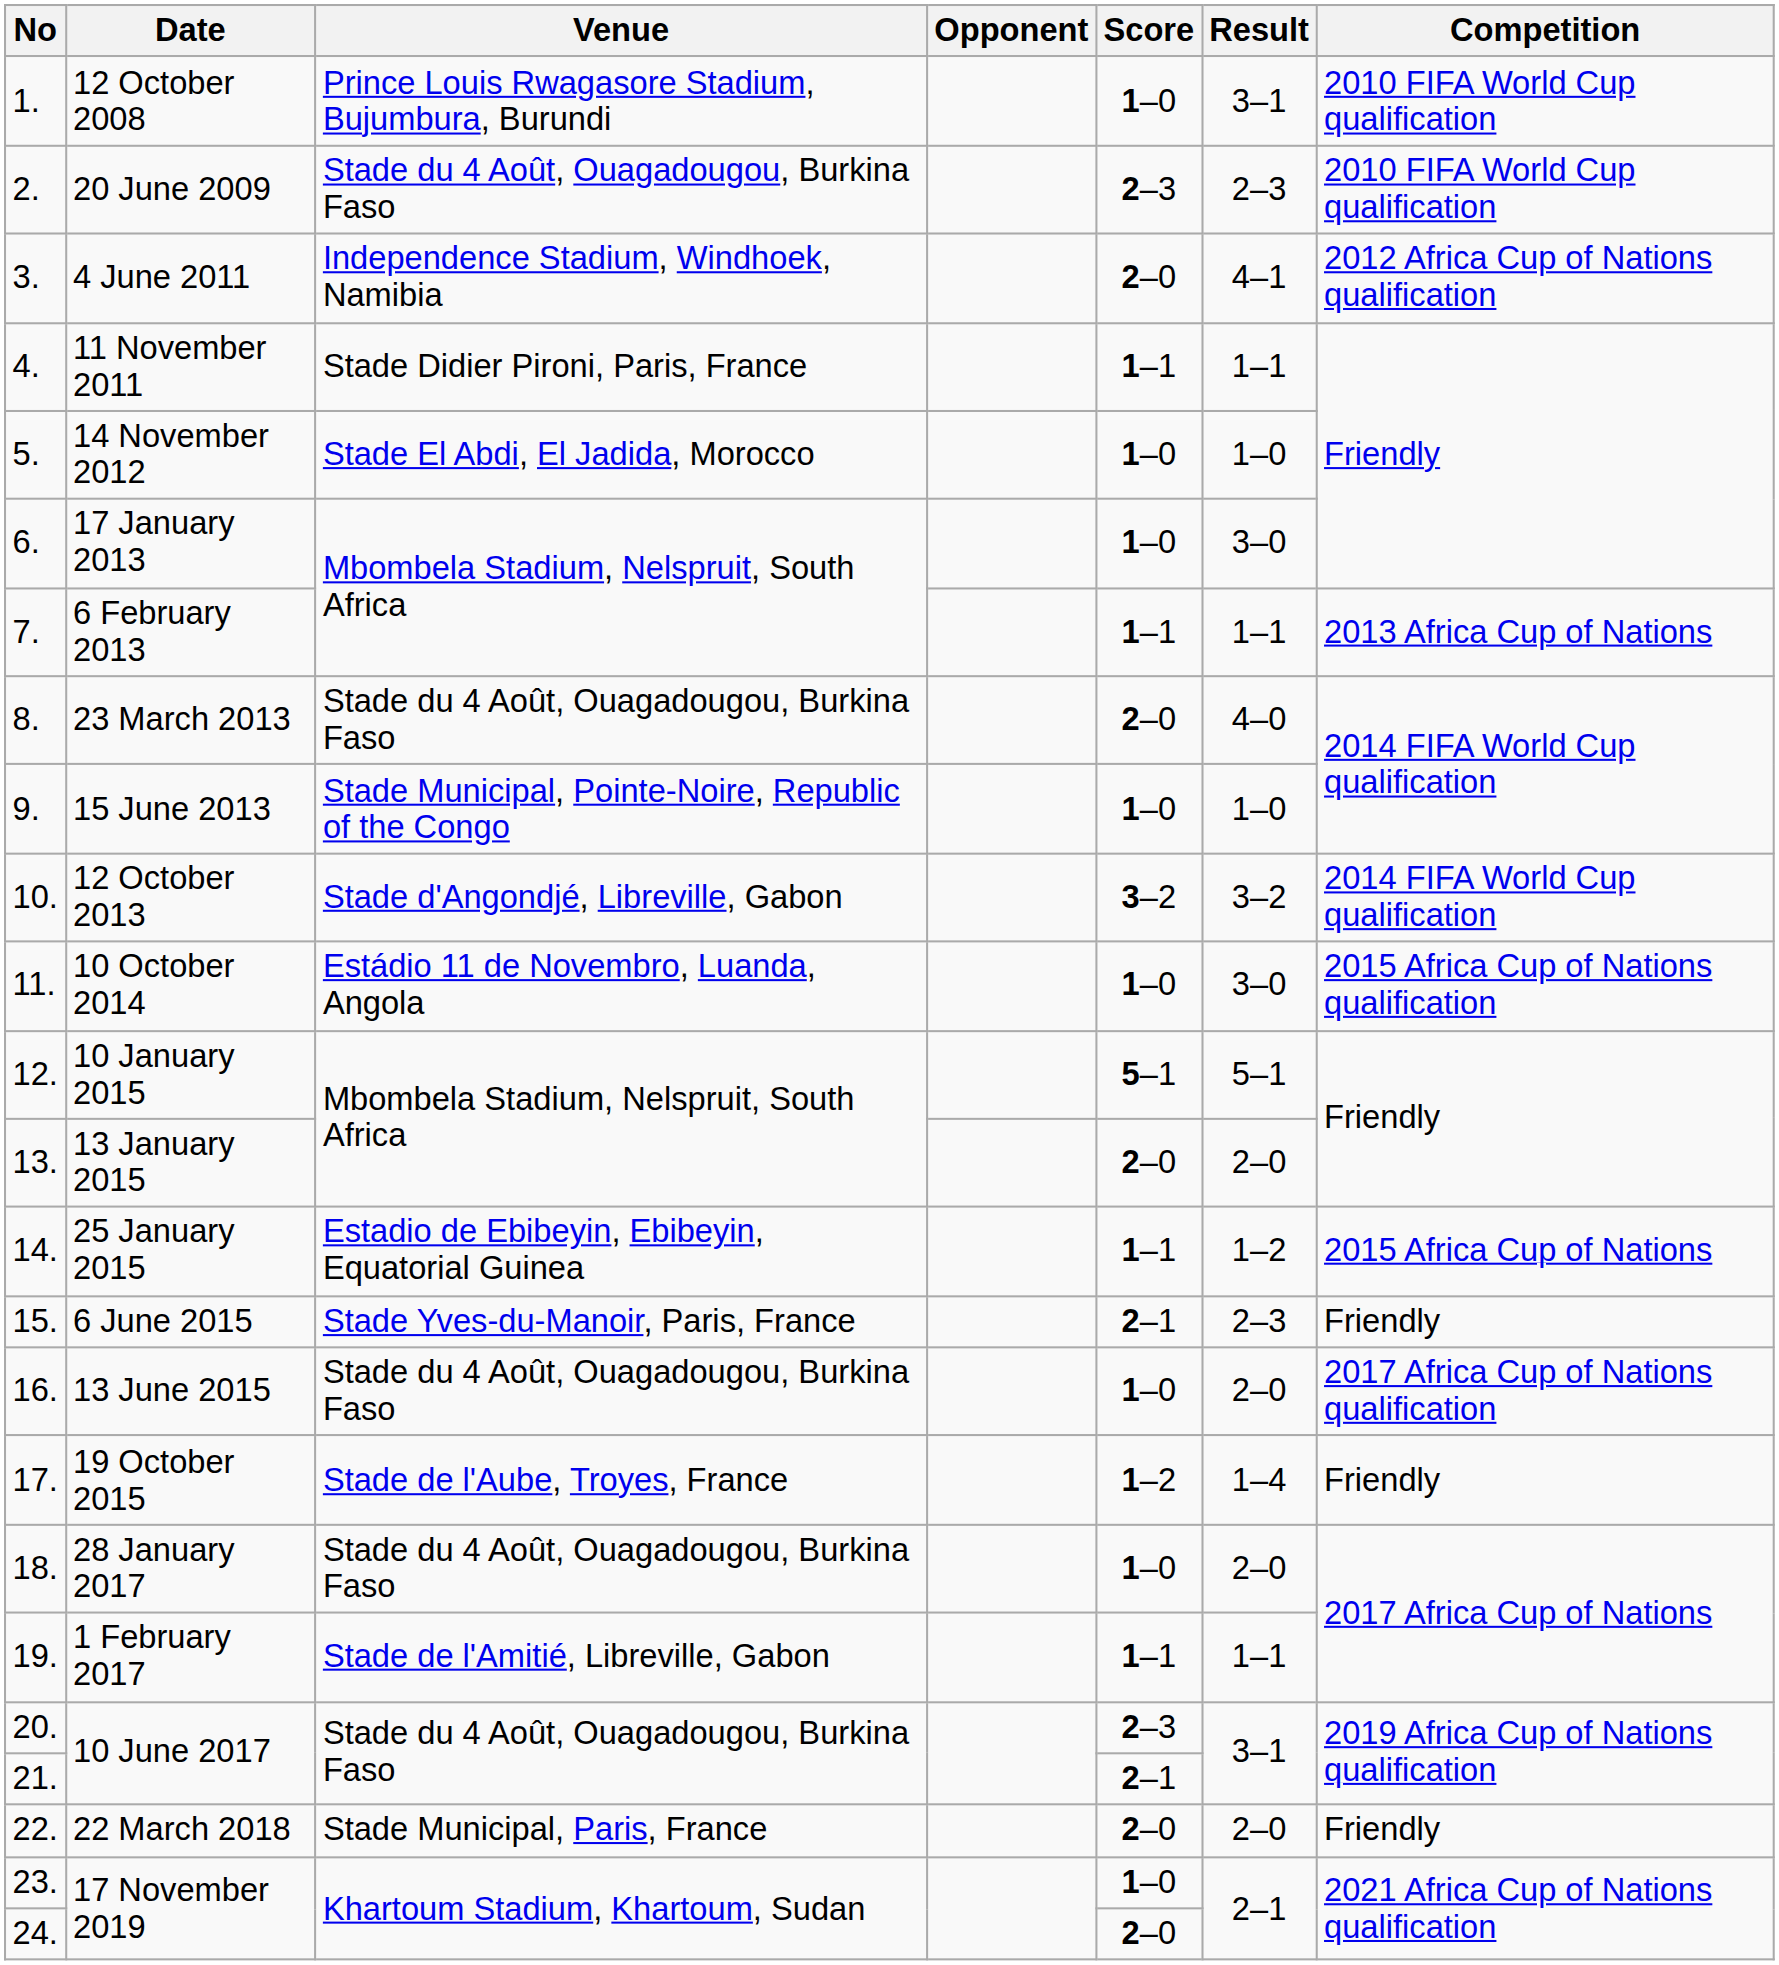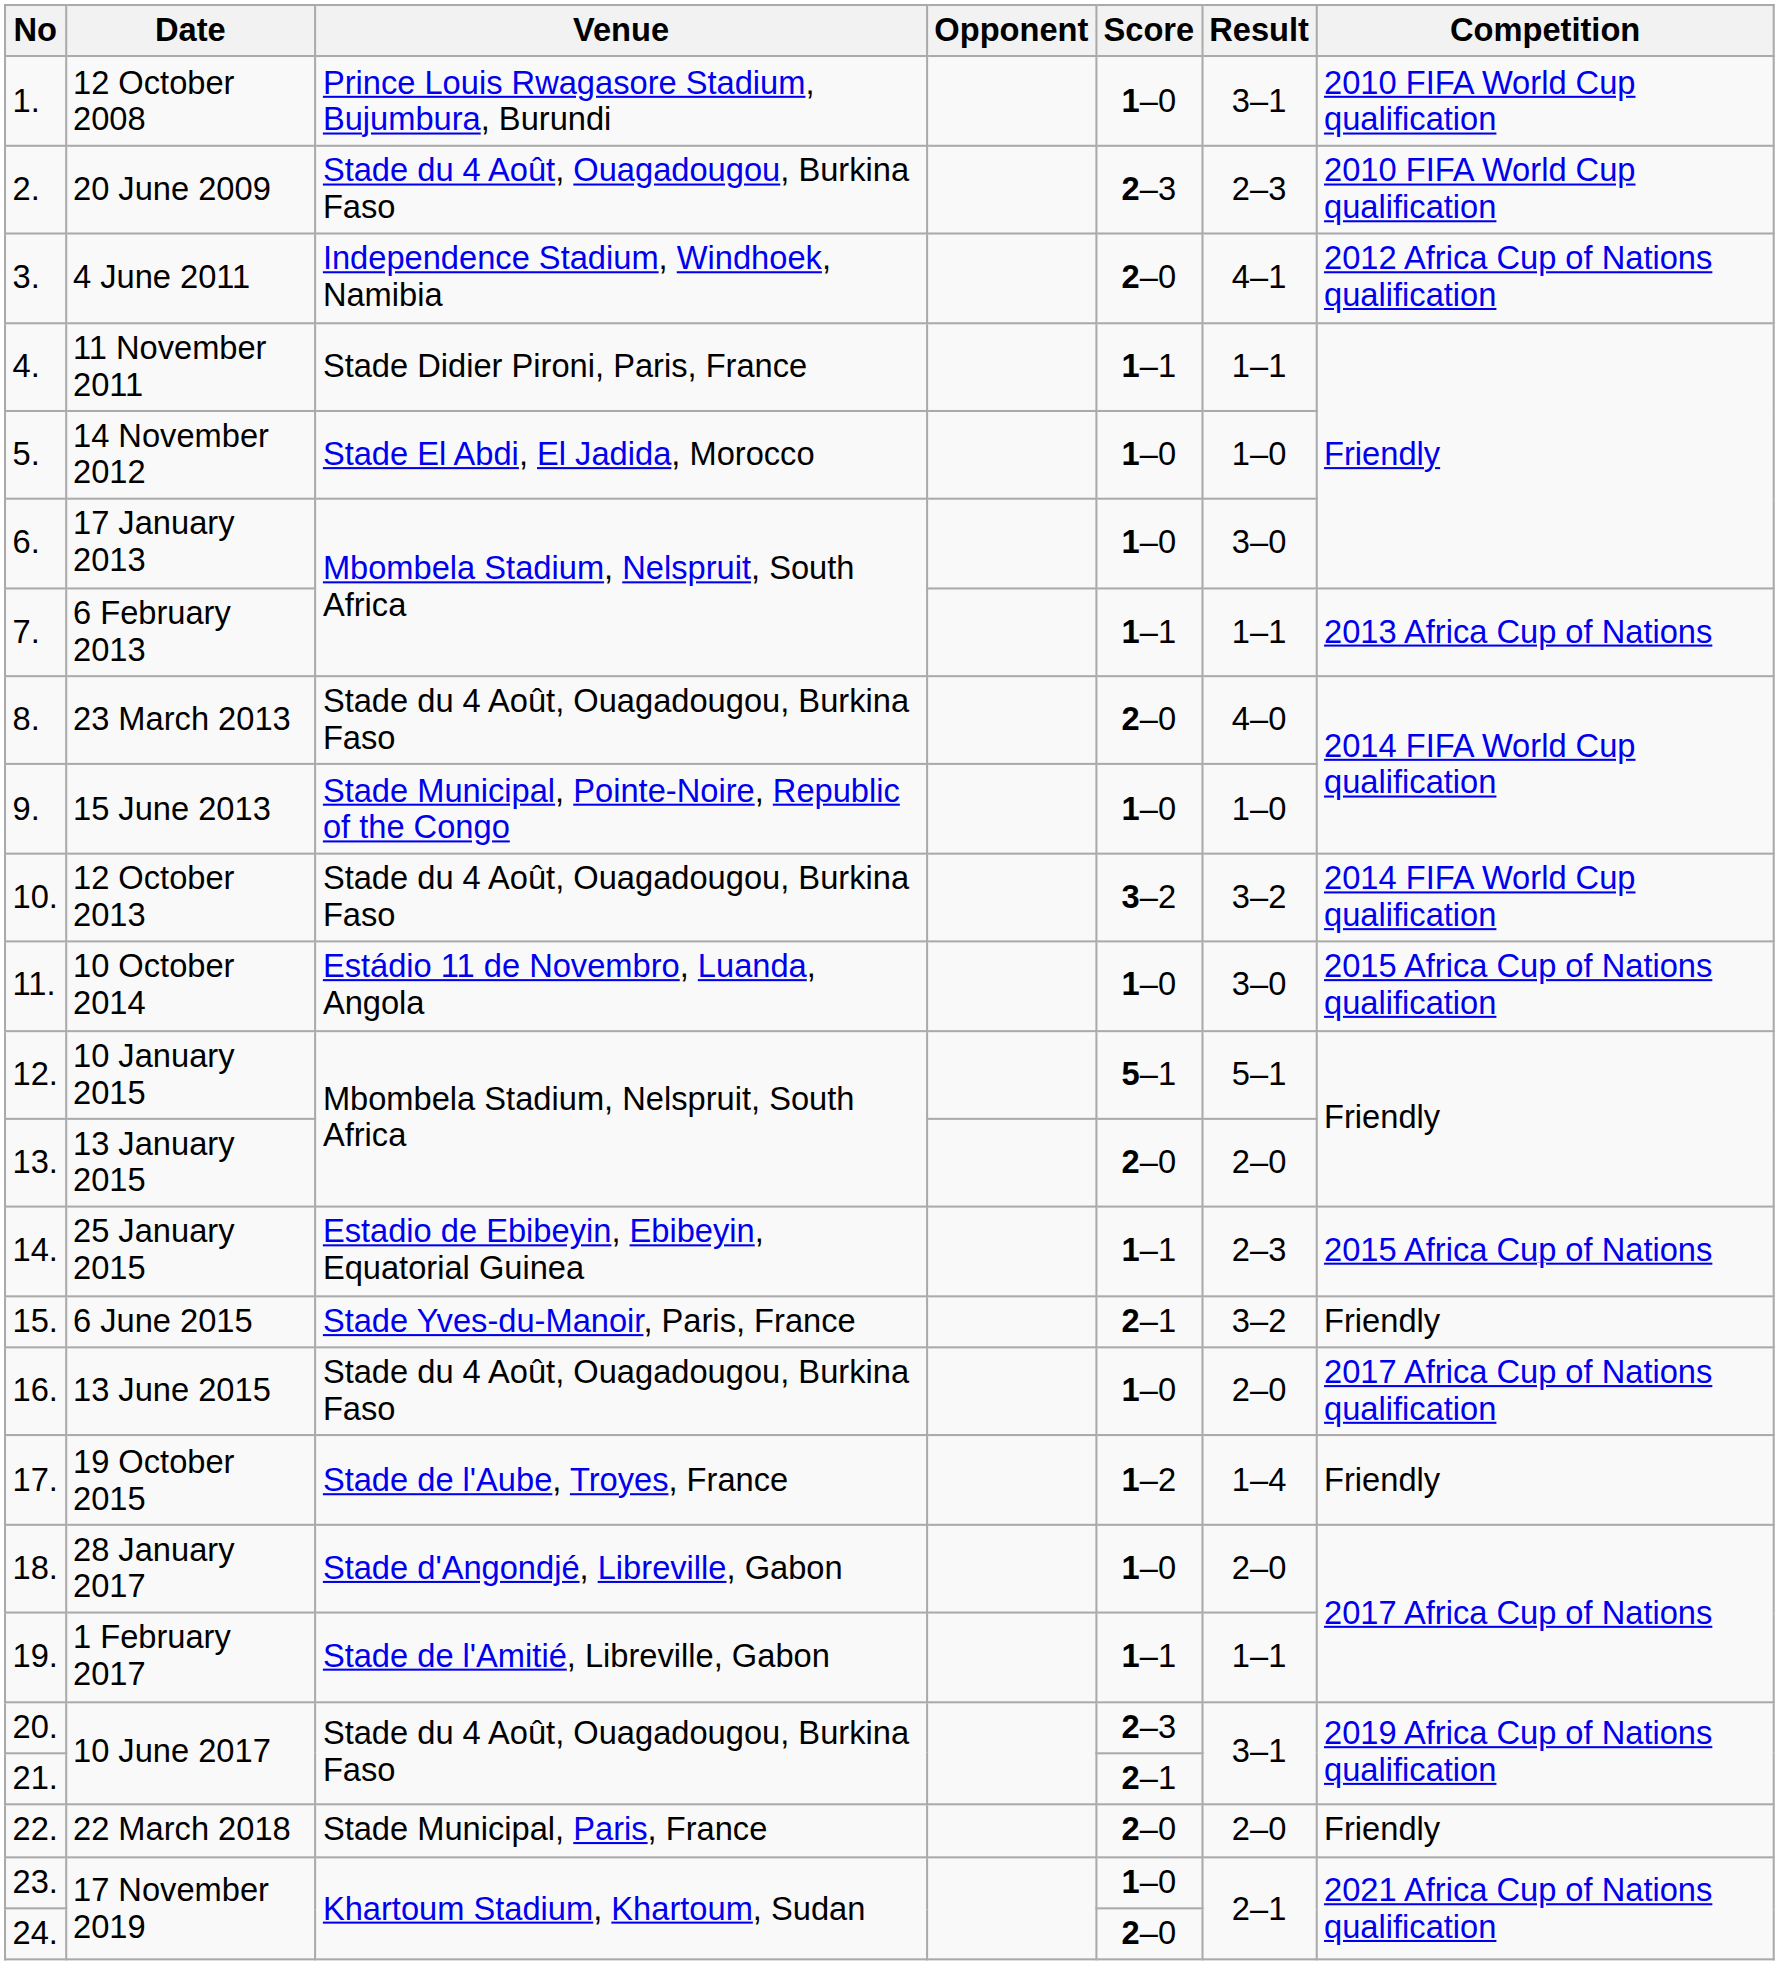12 October 2013 | Venue: Stade d'Angondjé, Libreville, Gabon -> Stade du 4 Août, Ouagadougou, Burkina Faso
25 January 2015 | Result: 1–2 -> 2–3
6 June 2015 | Result: 2–3 -> 3–2
28 January 2017 | Venue: Stade du 4 Août, Ouagadougou, Burkina Faso -> Stade d'Angondjé, Libreville, Gabon
